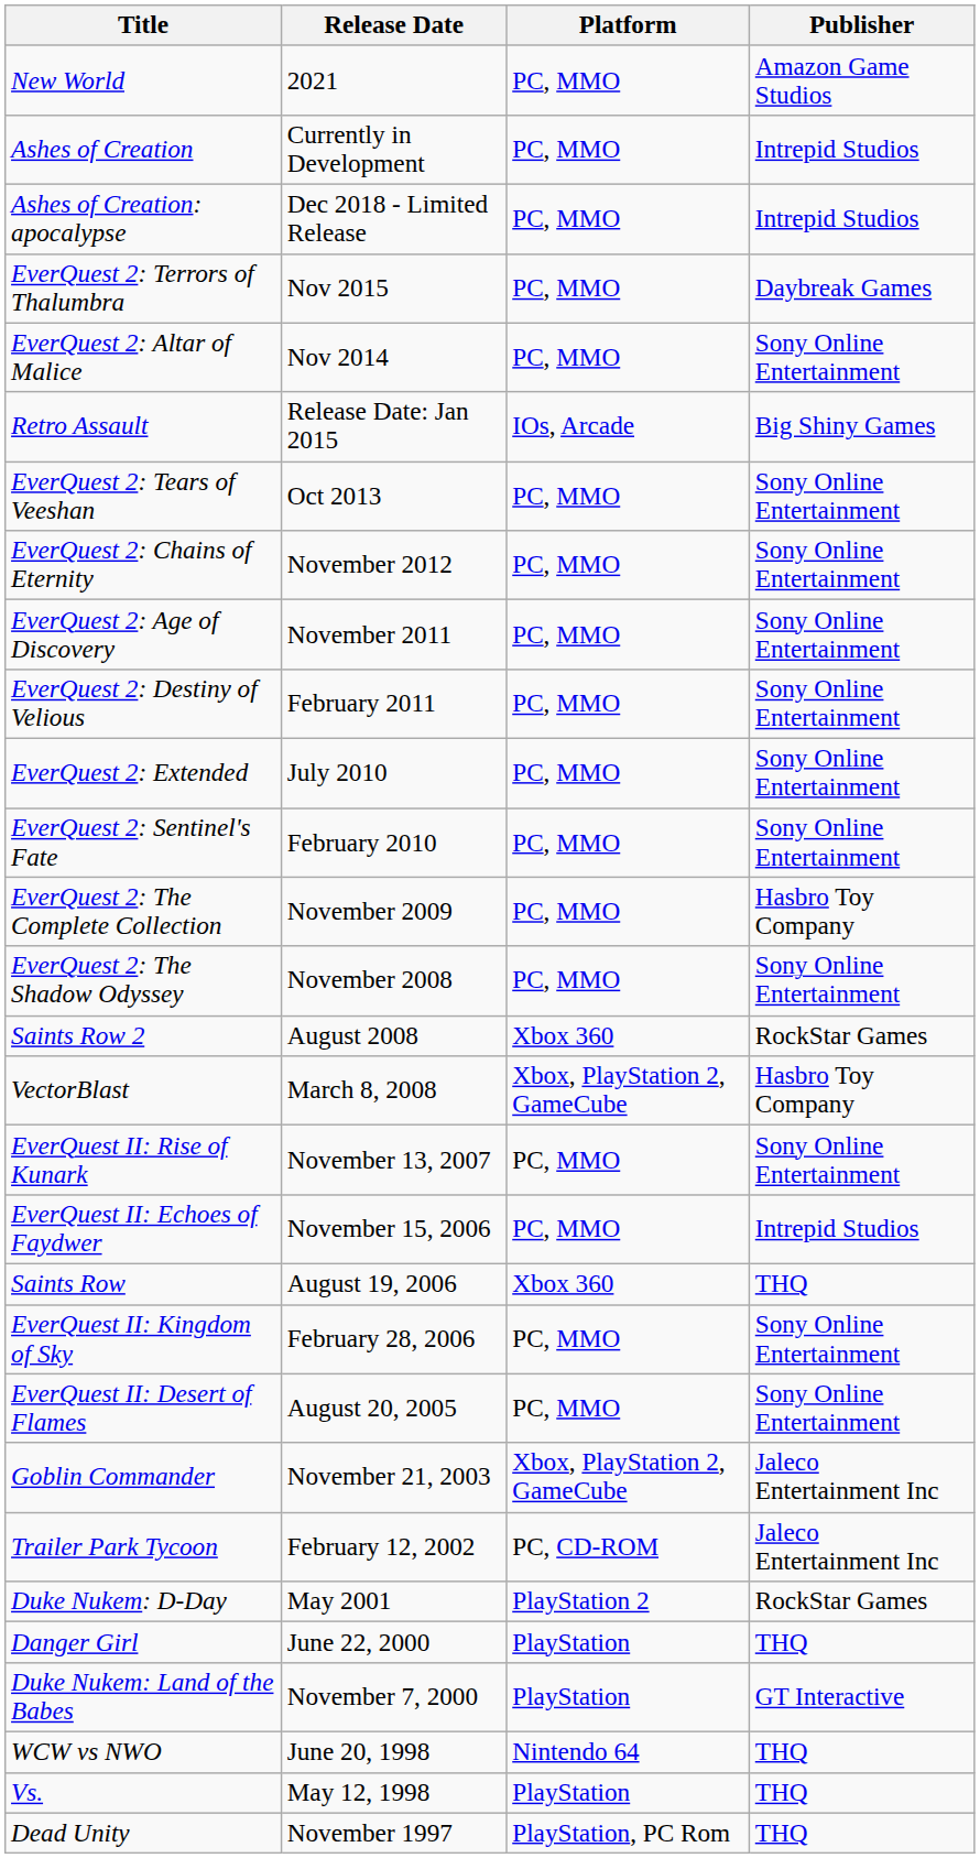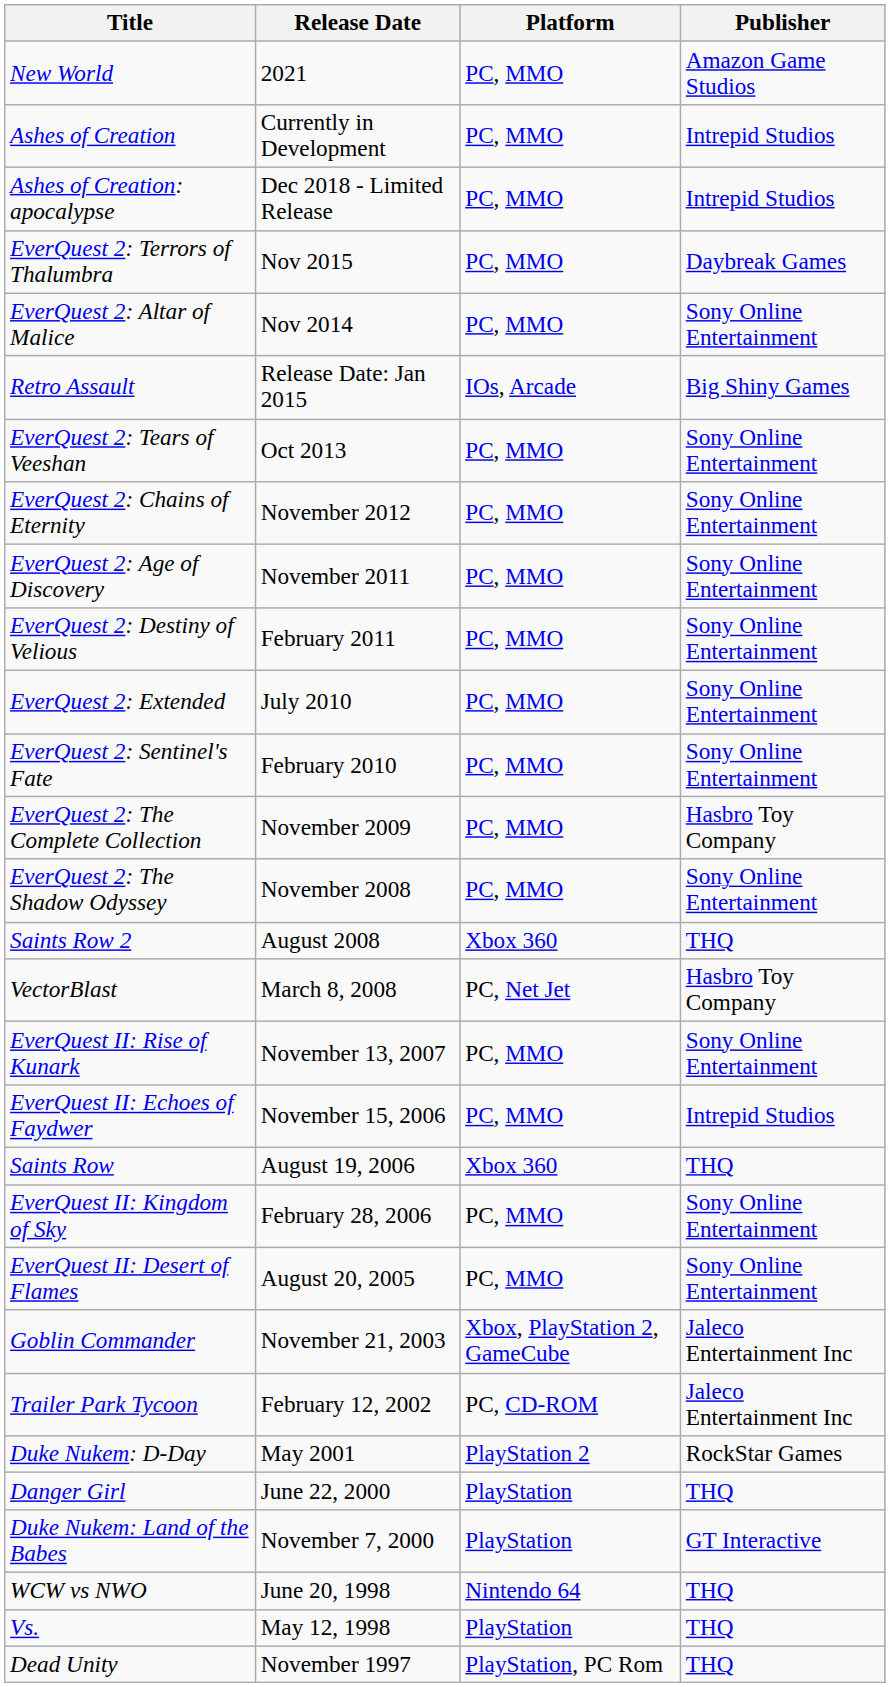Saints Row 2 | Publisher: RockStar Games -> THQ
VectorBlast | Platform: Xbox, PlayStation 2, GameCube -> PC, Net Jet
